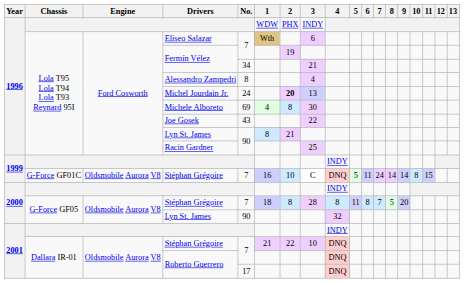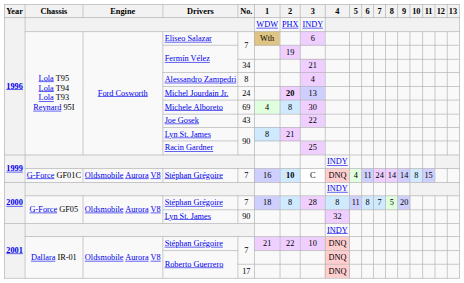1999 / Stéphan Grégoire | 2: normal -> bold
1999 / Stéphan Grégoire | 5: 5 -> 4
